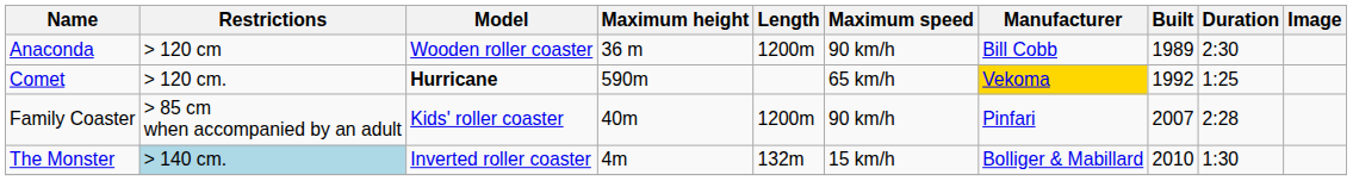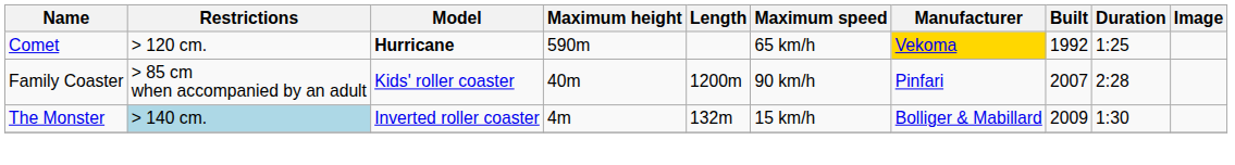- row: Anaconda | > 120 cm | Wooden roller coaster | 36 m | 1200m | 90 km/h | Bill Cobb | 1989 | 2:30
The Monster | Built: 2010 -> 2009
